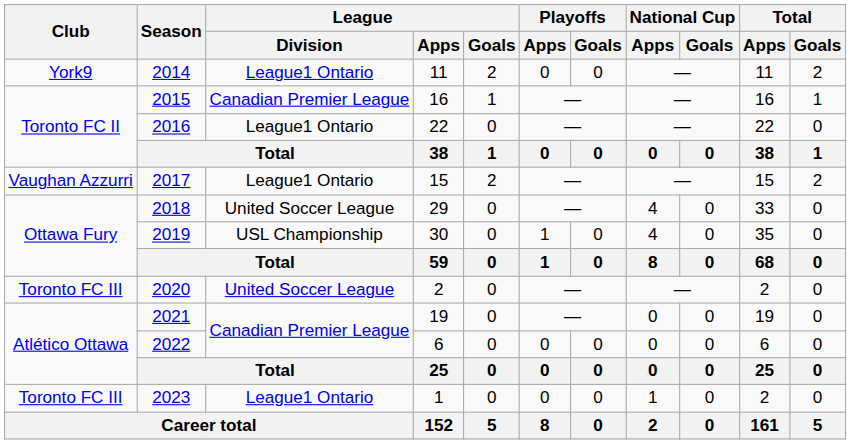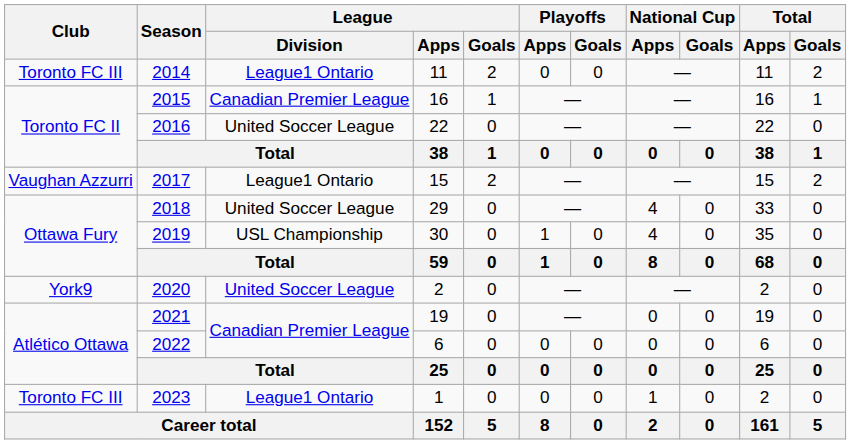2014 | Club: York9 -> Toronto FC III
2016 | League / Division: League1 Ontario -> United Soccer League
2020 | Club: Toronto FC III -> York9
